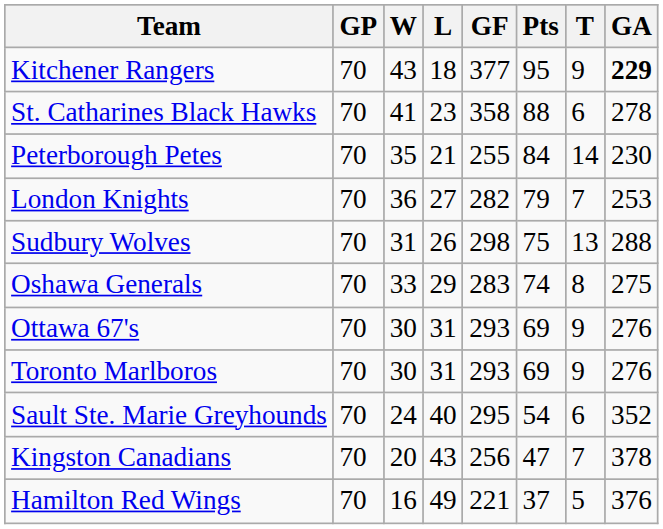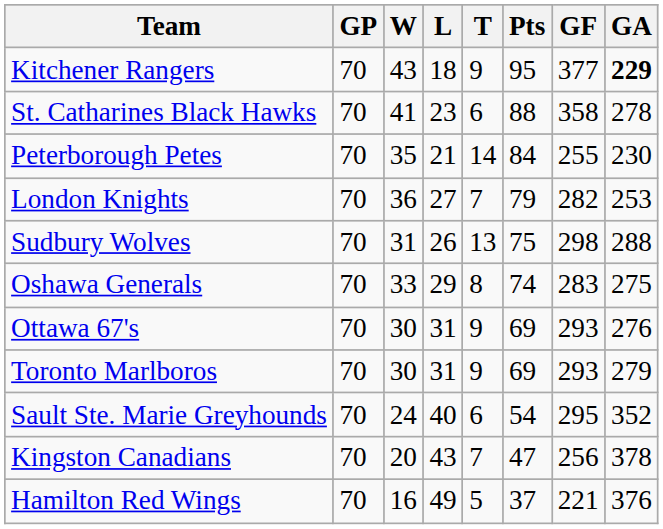columns swapped: T <-> GF
Toronto Marlboros | GA: 276 -> 279
